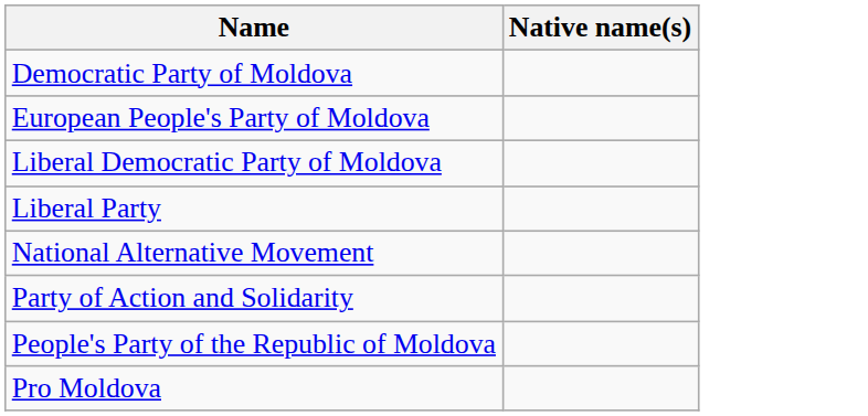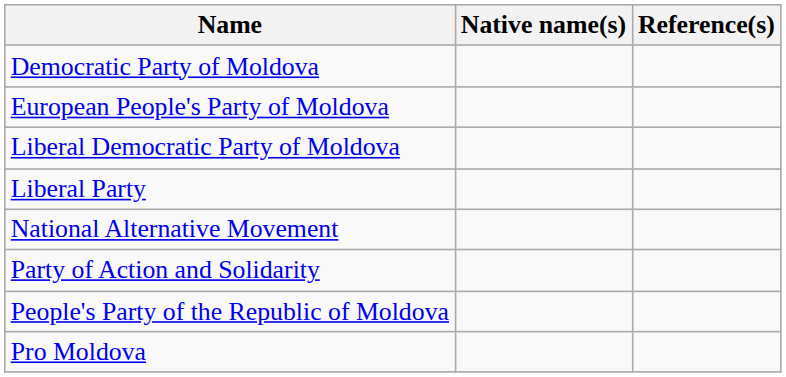+ column: Reference(s)
